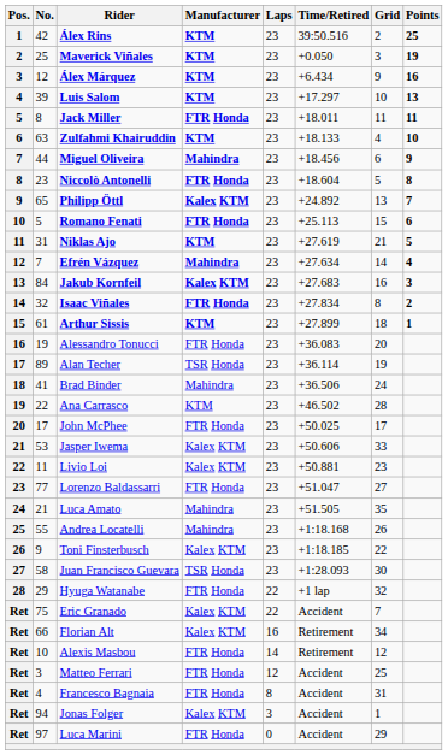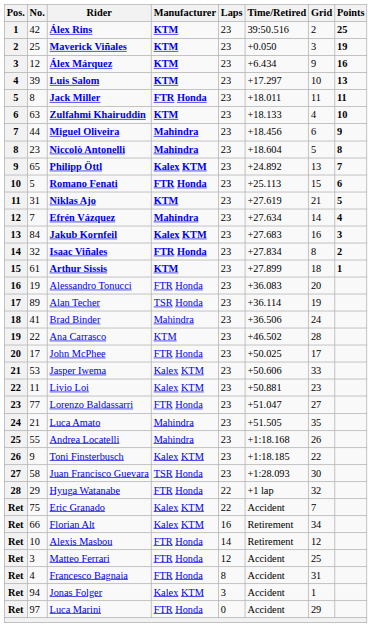Niccolò Antonelli | Manufacturer: FTR Honda -> Mahindra
